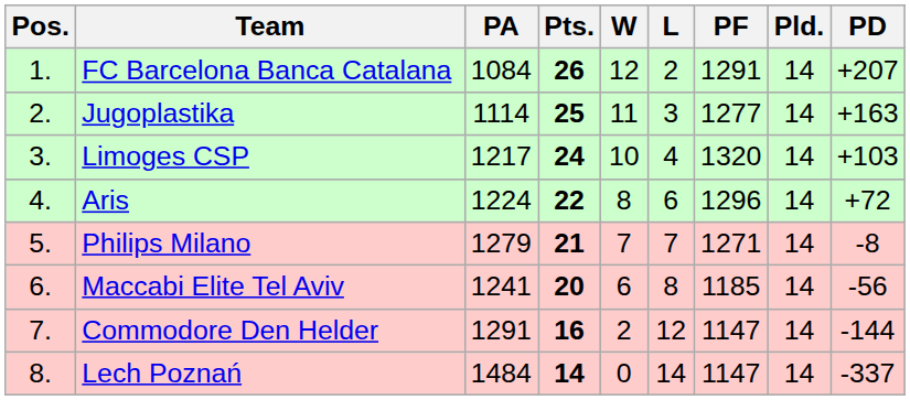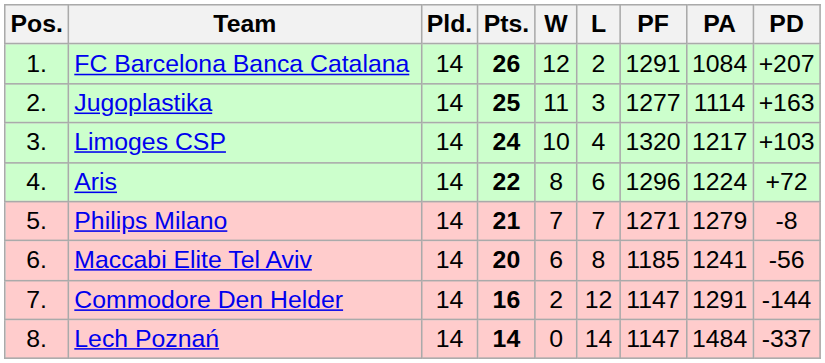columns swapped: Pld. <-> PA
